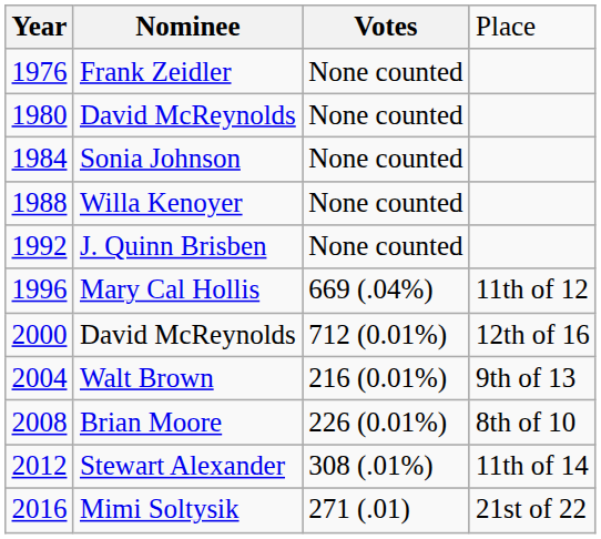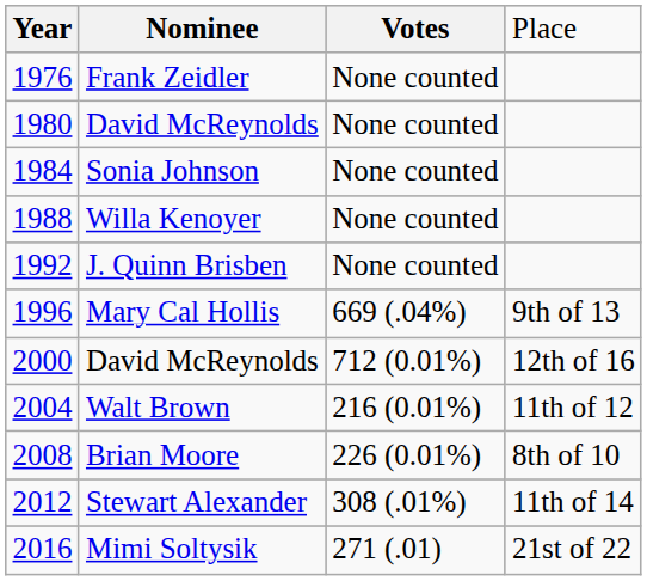Mary Cal Hollis | column 4: 11th of 12 -> 9th of 13
Walt Brown | column 4: 9th of 13 -> 11th of 12
